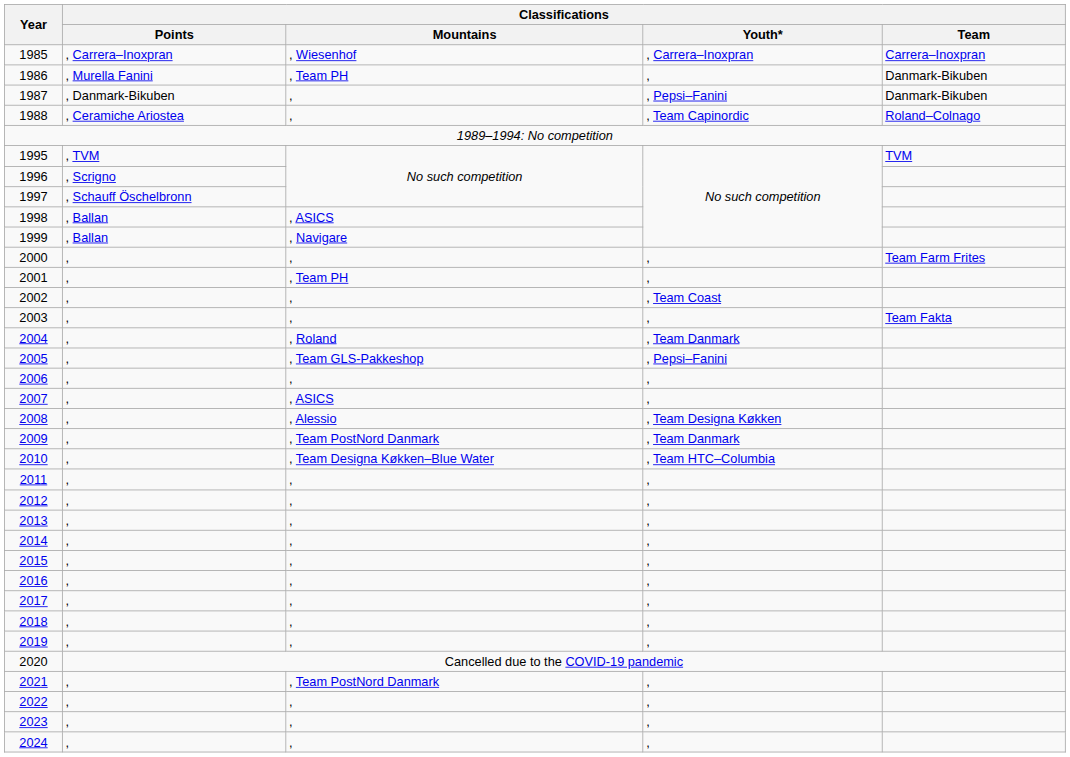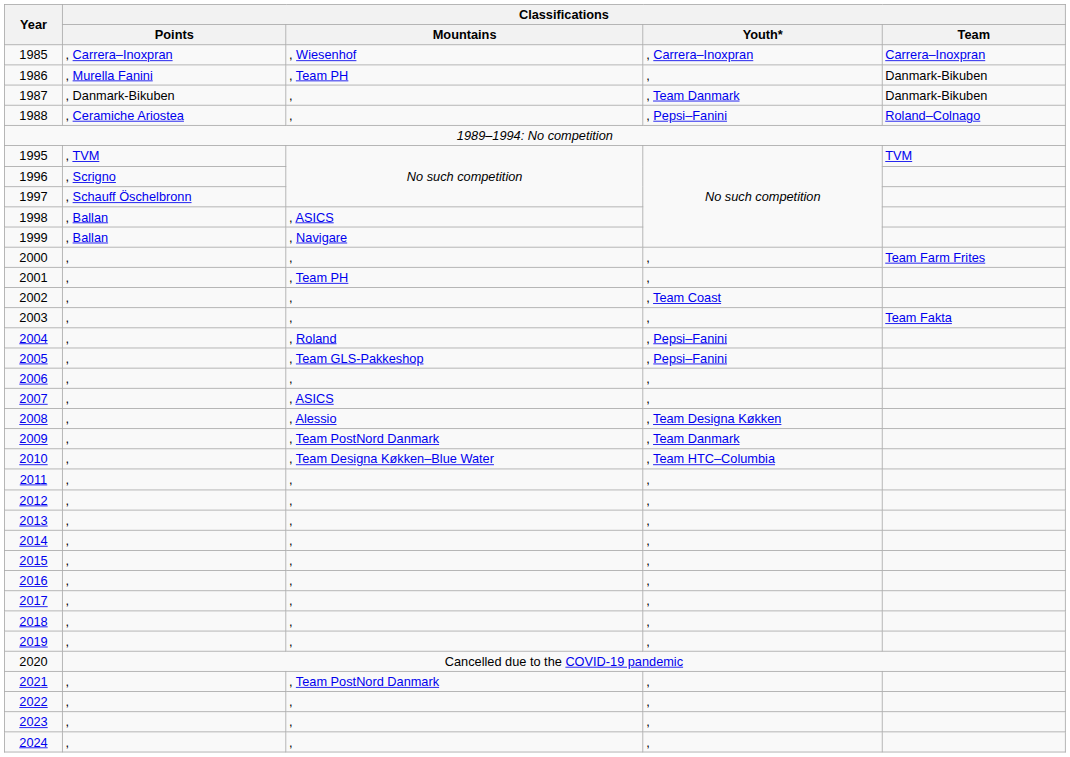1987 | Classifications / Youth*: , Pepsi–Fanini -> , Team Danmark
1988 | Classifications / Youth*: , Team Capinordic -> , Pepsi–Fanini
2004 | Classifications / Youth*: , Team Danmark -> , Pepsi–Fanini
